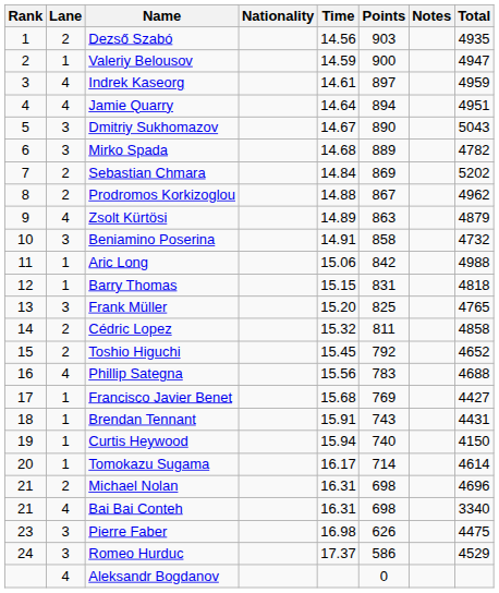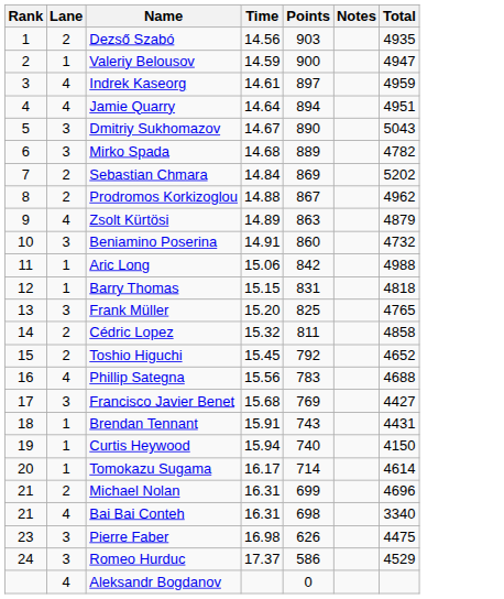- column: Nationality
Beniamino Poserina | Points: 858 -> 860
Francisco Javier Benet | Lane: 1 -> 3
Michael Nolan | Points: 698 -> 699
